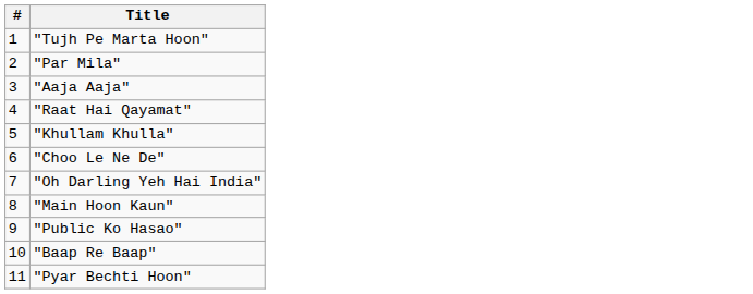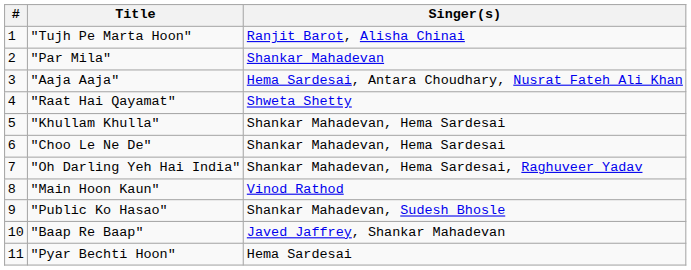+ column: Singer(s) | Ranjit Barot, Alisha Chinai | Shankar Mahadevan | Hema Sardesai, Antara Choudhary, Nusrat Fateh Ali Khan | Shweta Shetty | Shankar Mahadevan, Hema Sardesai | Shankar Mahadevan, Hema Sardesai | Shankar Mahadevan, Hema Sardesai, Raghuveer Yadav | Vinod Rathod | Shankar Mahadevan, Sudesh Bhosle | Javed Jaffrey, Shankar Mahadevan | Hema Sardesai
